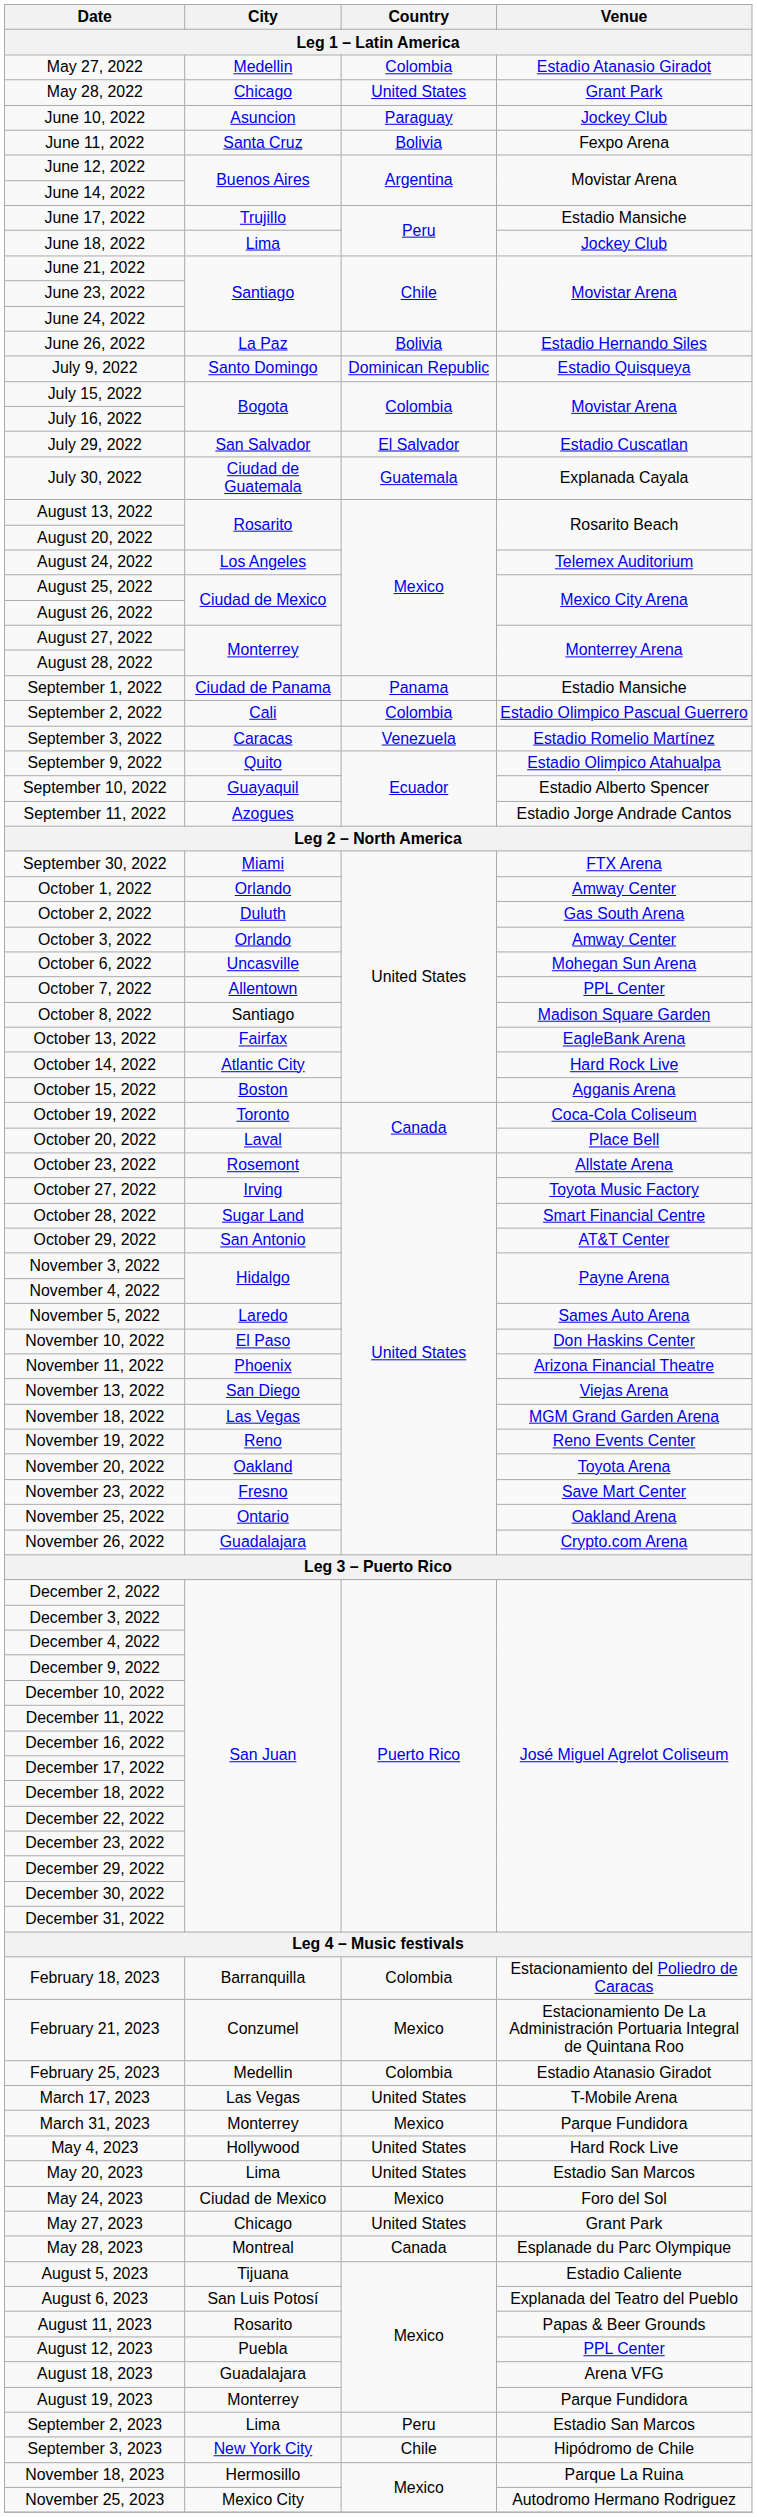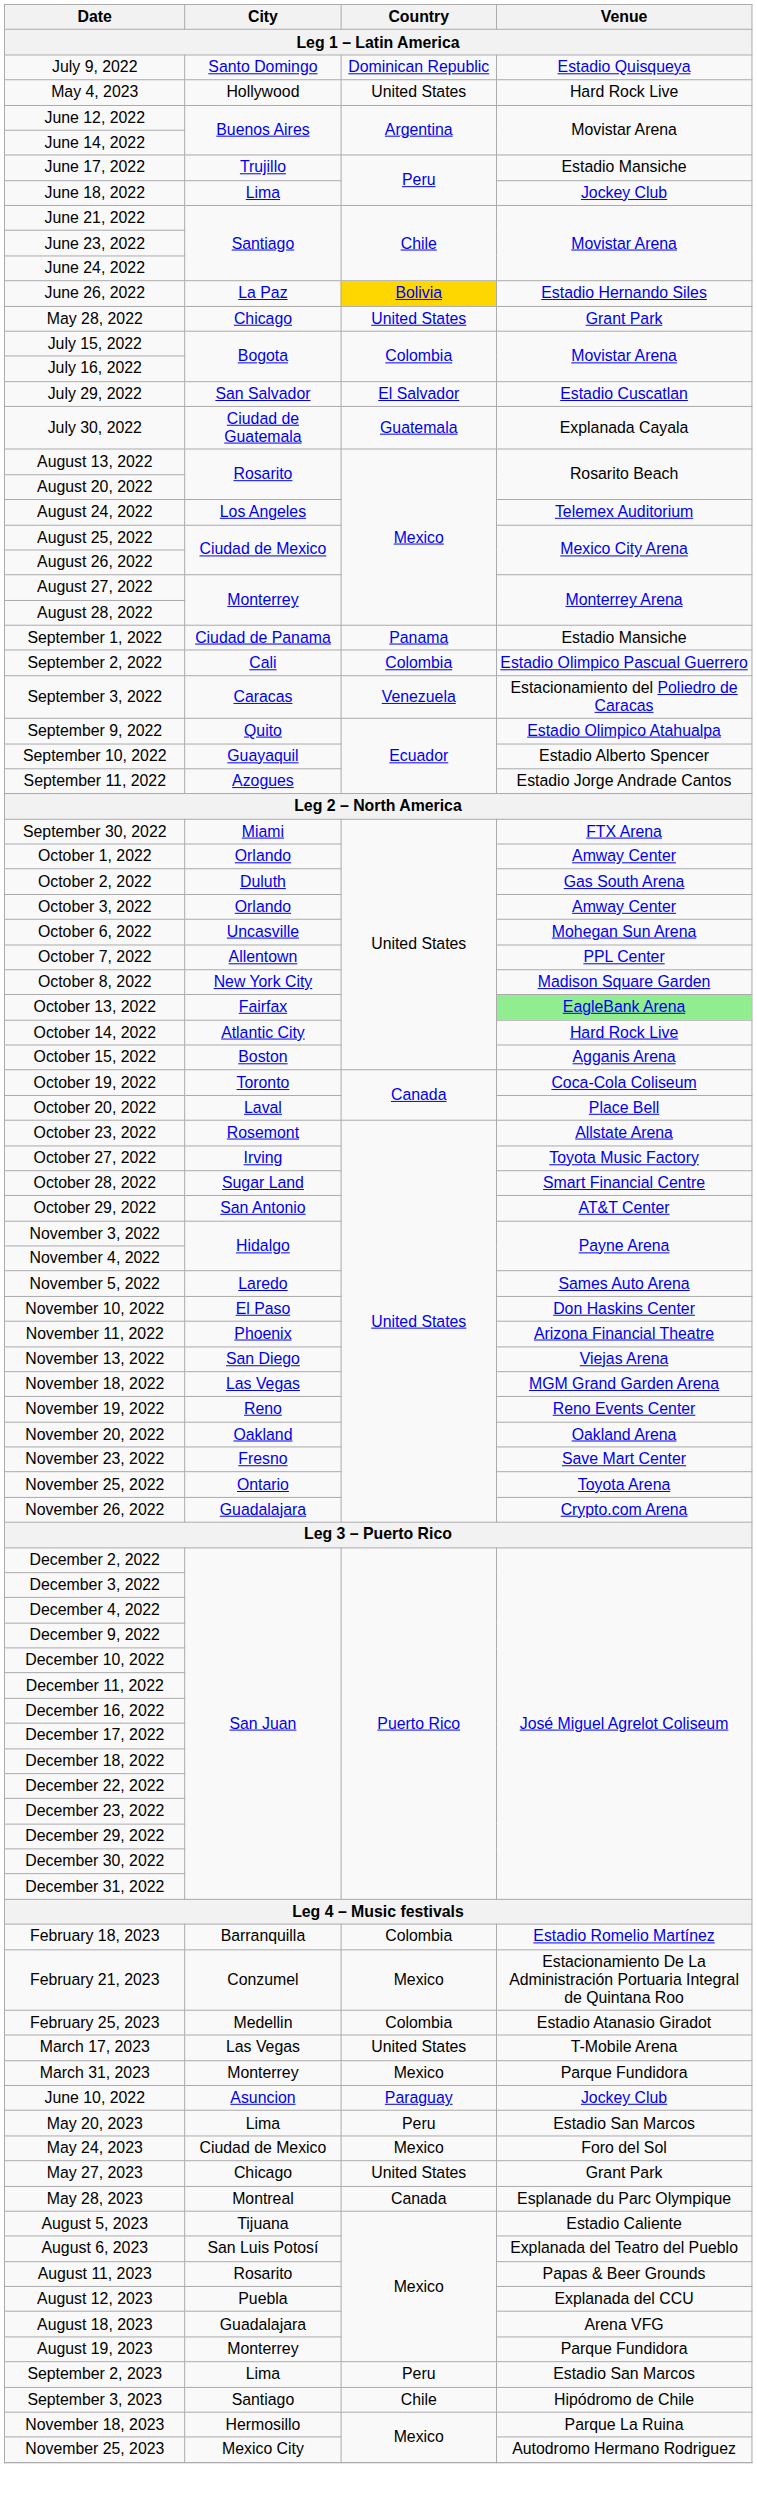- row: May 27, 2022 | Medellin | Colombia | Estadio Atanasio Giradot
rows swapped: May 28, 2022 <-> July 9, 2022
rows swapped: June 10, 2022 <-> May 4, 2023
- row: June 11, 2022 | Santa Cruz | Bolivia | Fexpo Arena
June 26, 2022 | Country: no background -> gold background
September 3, 2022 | Venue: Estadio Romelio Martínez -> Estacionamiento del Poliedro de Caracas
October 8, 2022 | City: Santiago -> New York City
October 13, 2022 | Venue: no background -> lightgreen background
November 20, 2022 | Venue: Toyota Arena -> Oakland Arena
November 25, 2022 | Venue: Oakland Arena -> Toyota Arena
February 18, 2023 | Venue: Estacionamiento del Poliedro de Caracas -> Estadio Romelio Martínez
May 20, 2023 | Country: United States -> Peru
August 12, 2023 | Venue: PPL Center -> Explanada del CCU
September 3, 2023 | City: New York City -> Santiago
